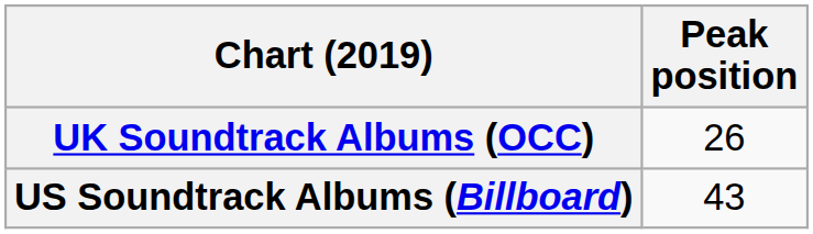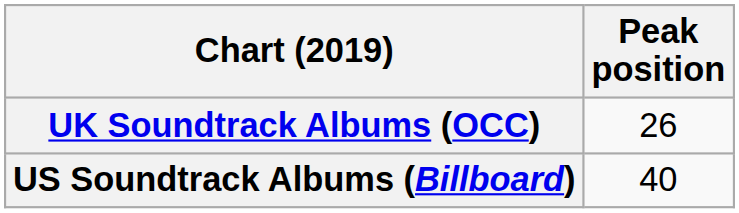US Soundtrack Albums (Billboard) | Peak position: 43 -> 40
